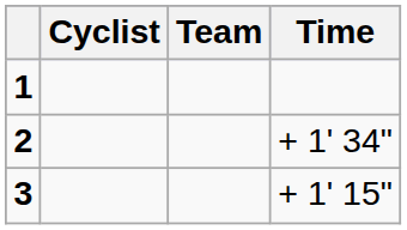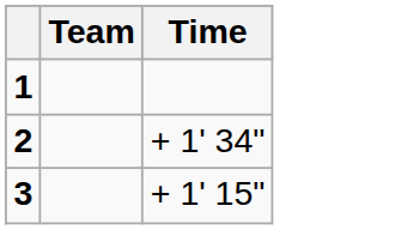- column: Cyclist
